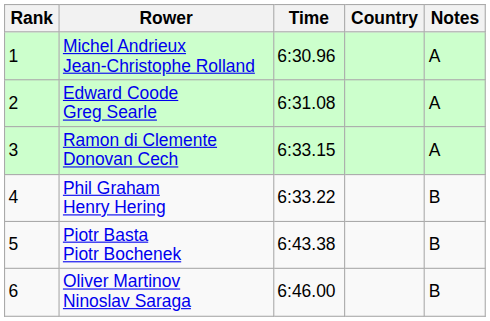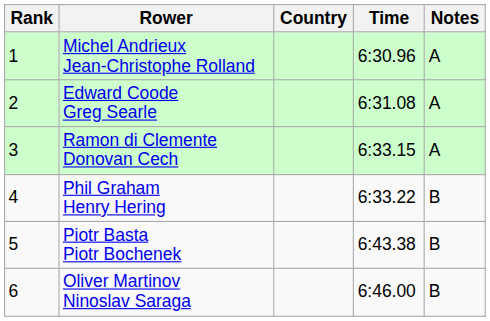columns swapped: Country <-> Time
